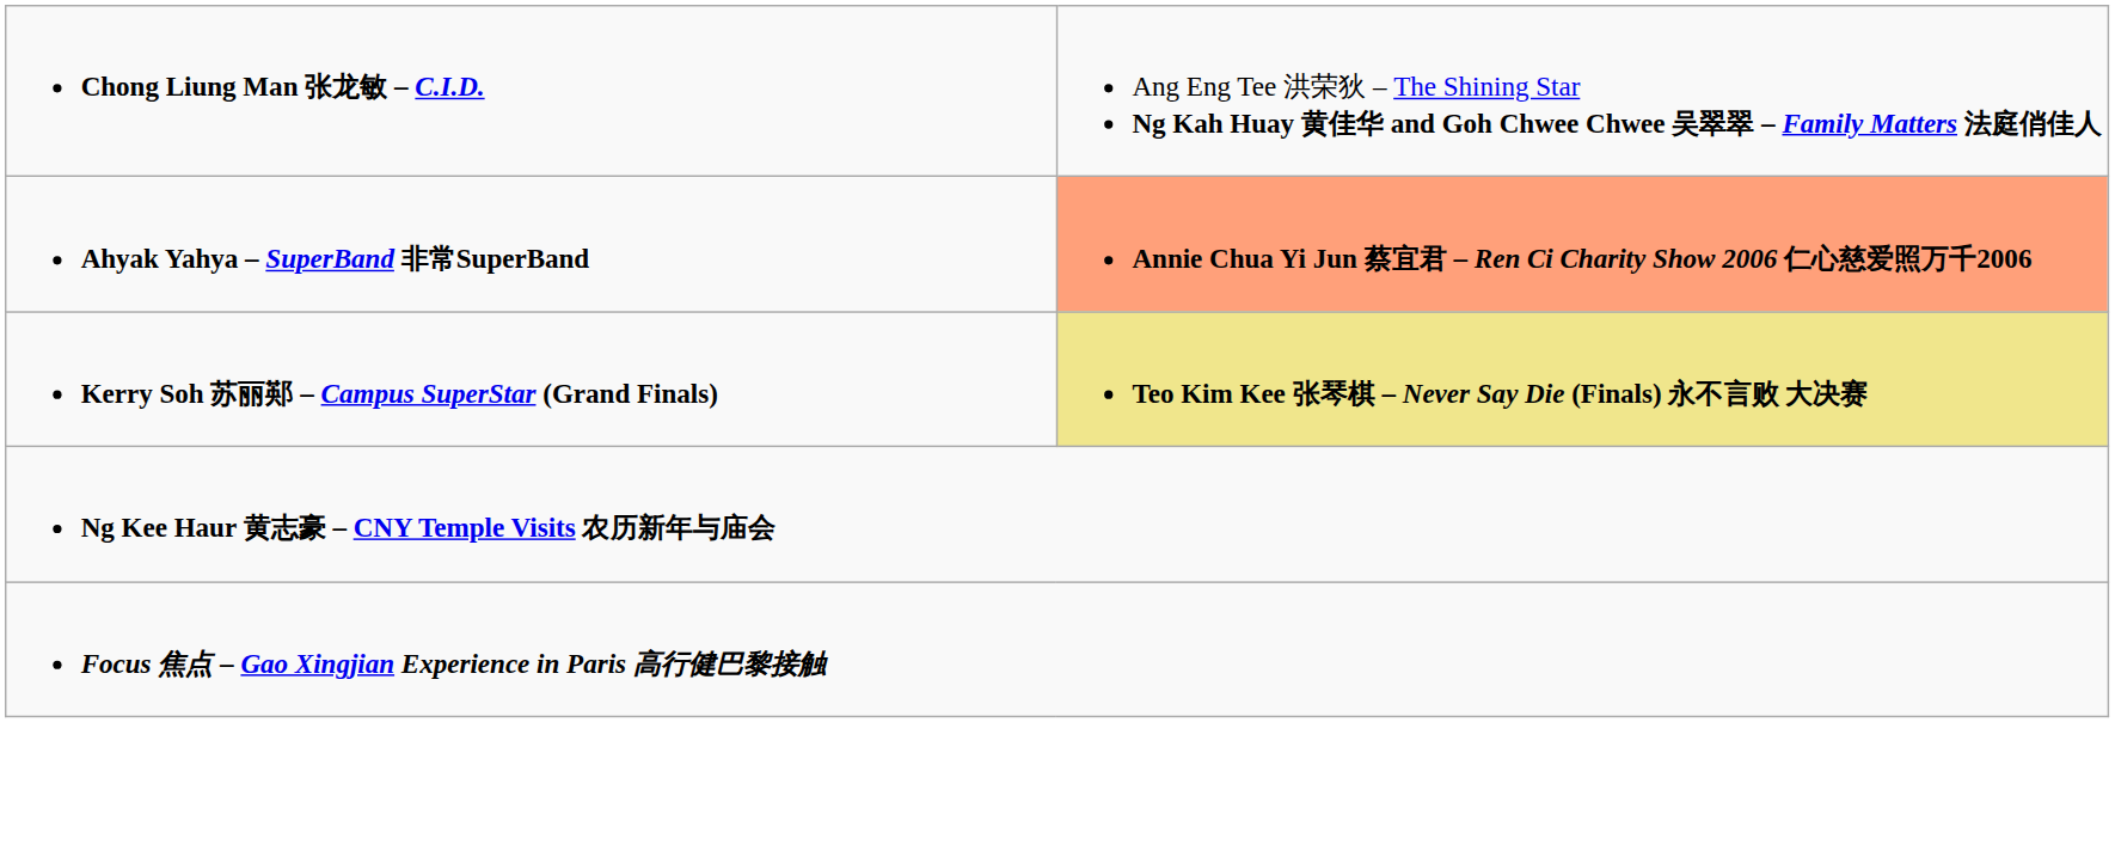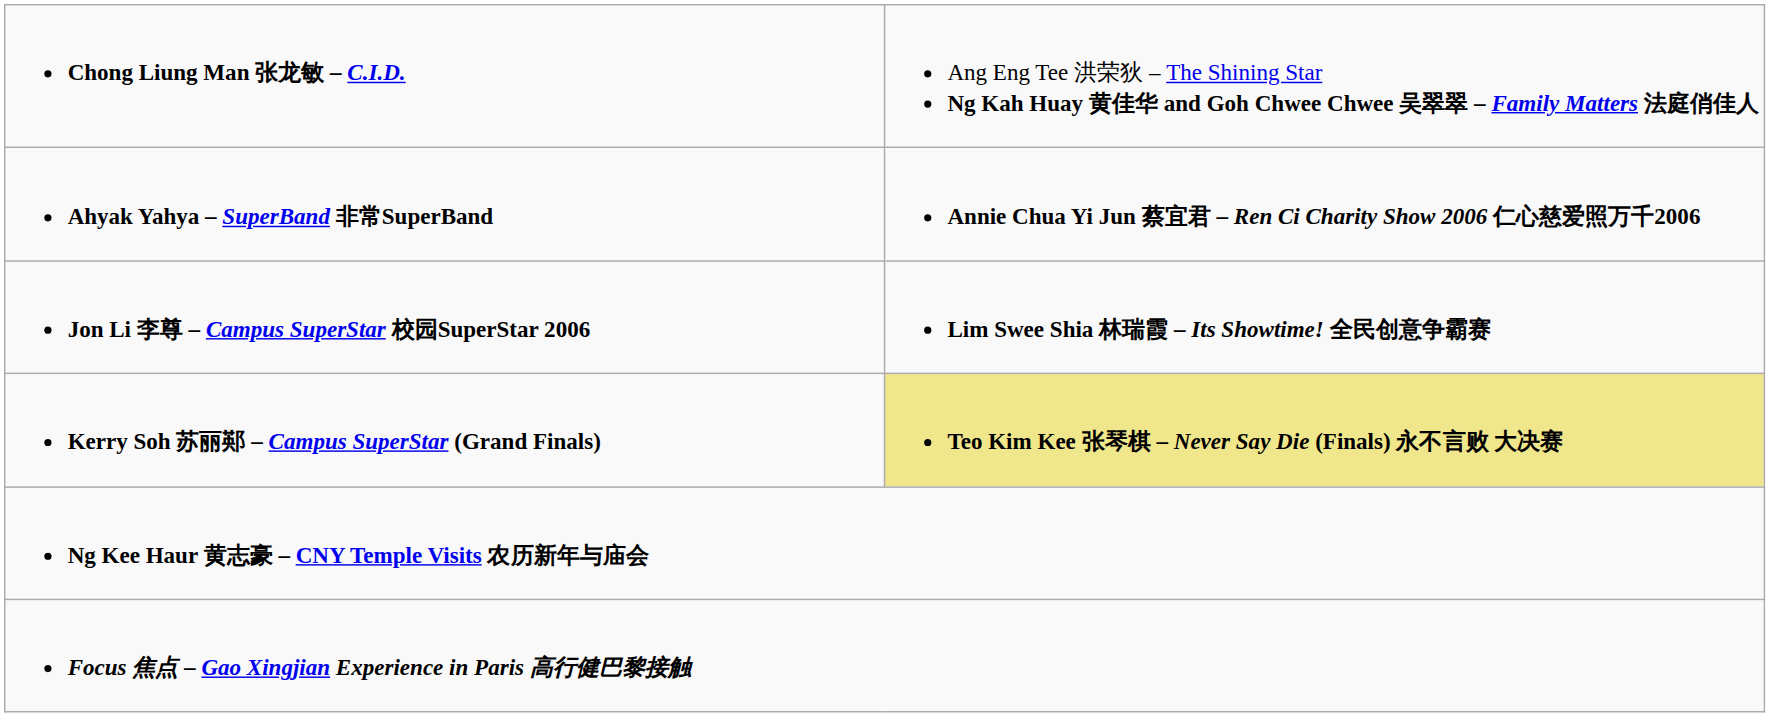Ahyak Yahya – SuperBand 非常SuperBand | column 2: lightsalmon background -> no background
+ row: Jon Li 李尊 – Campus SuperStar 校园SuperStar 2006 | Lim Swee Shia 林瑞霞 – Its Showtime! 全民创意争霸赛
